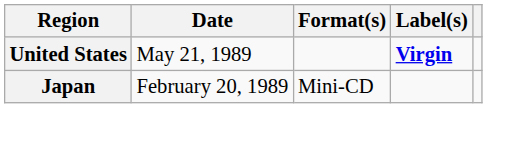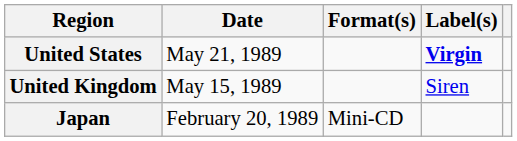+ row: United Kingdom | May 15, 1989 | Siren
